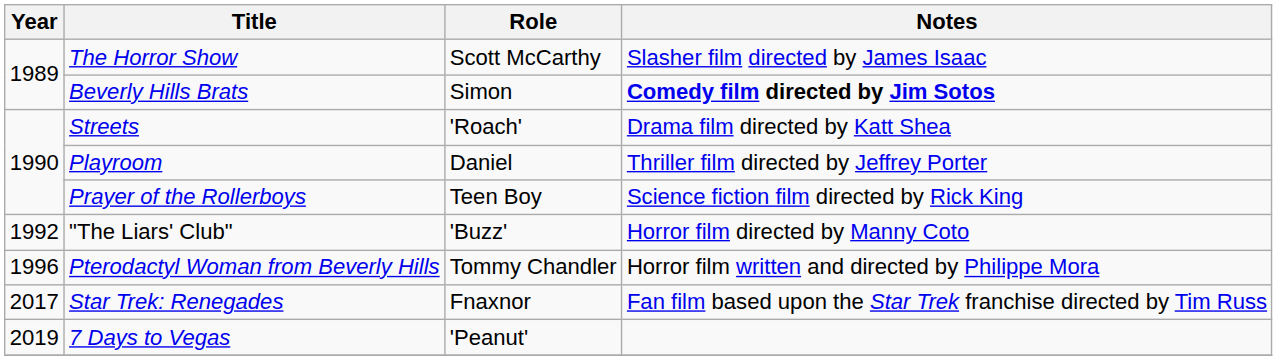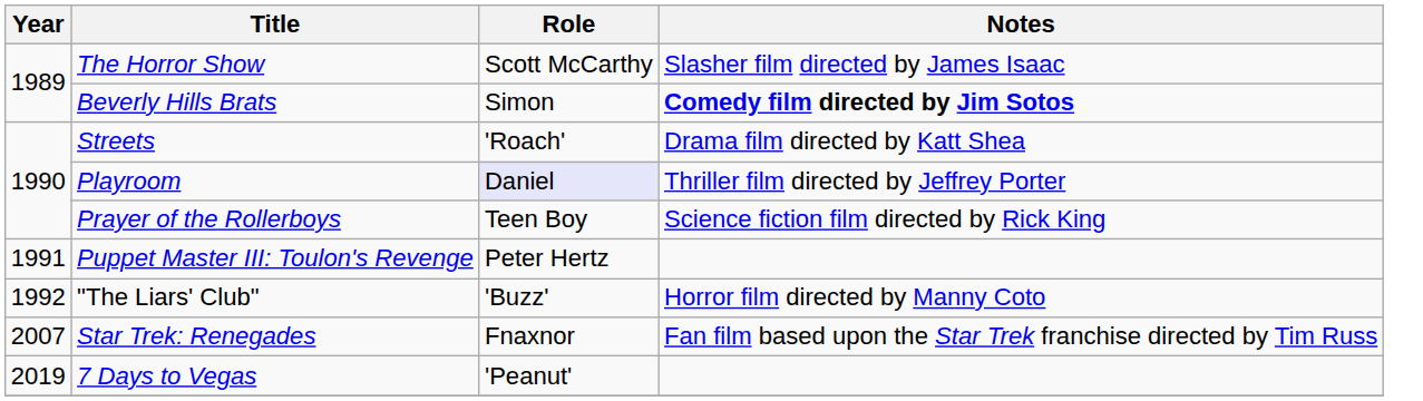Playroom | Role: no background -> lavender background
+ row: 1991 | Puppet Master III: Toulon's Revenge | Peter Hertz
- row: 1996 | Pterodactyl Woman from Beverly Hills | Tommy Chandler | Horror film written and directed by Philippe Mora
Star Trek: Renegades | Year: 2017 -> 2007
